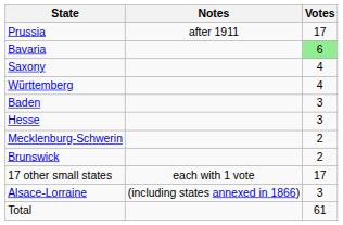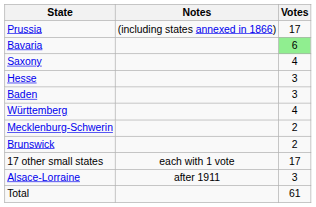Prussia | Notes: after 1911 -> (including states annexed in 1866)
rows swapped: Württemberg <-> Hesse
Alsace-Lorraine | Notes: (including states annexed in 1866) -> after 1911
